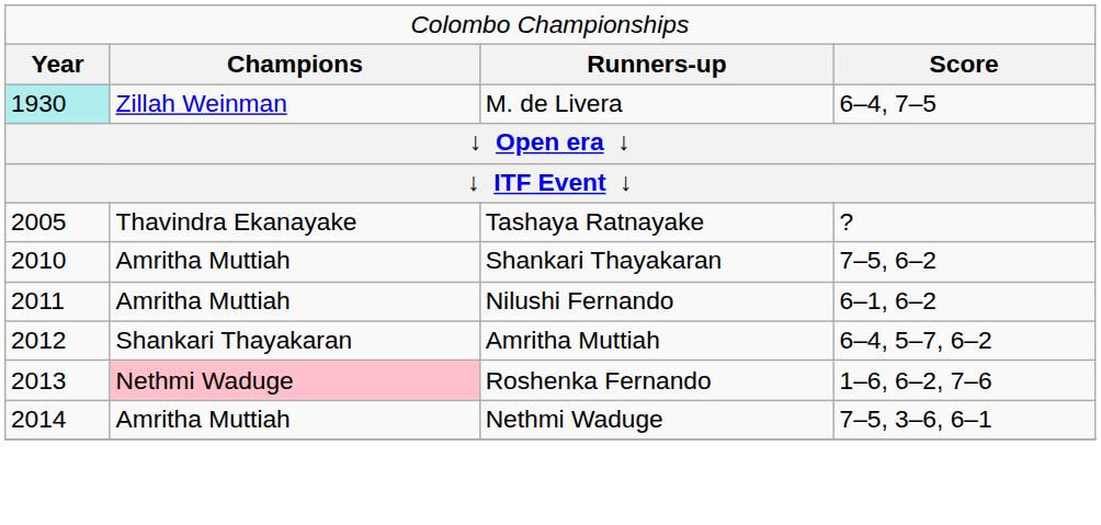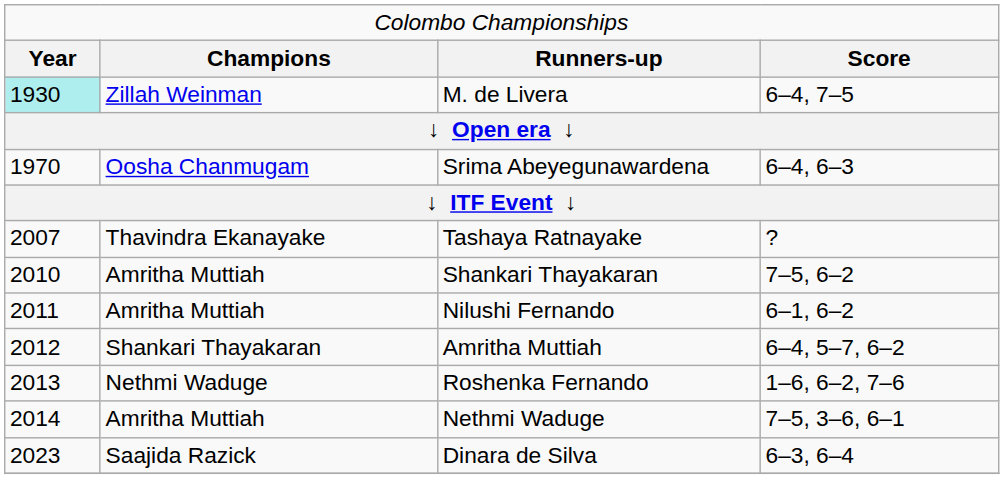+ row: 1970 | Oosha Chanmugam | Srima Abeyegunawardena | 6–4, 6–3
Tashaya Ratnayake | column 1: 2005 -> 2007
Roshenka Fernando | column 2: pink background -> no background
+ row: 2023 | Saajida Razick | Dinara de Silva | 6–3, 6–4
